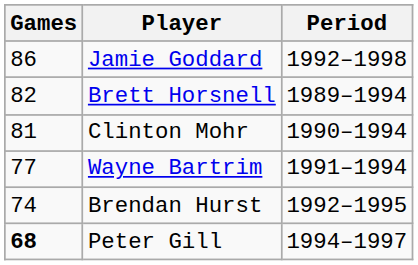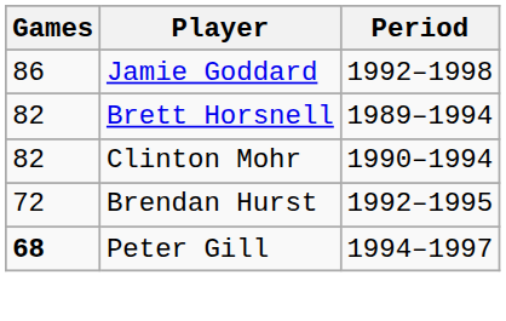Clinton Mohr | Games: 81 -> 82
- row: 77 | Wayne Bartrim | 1991–1994
Brendan Hurst | Games: 74 -> 72
